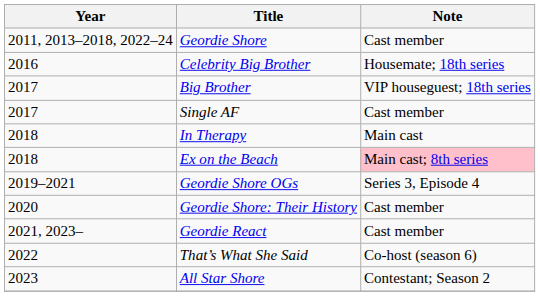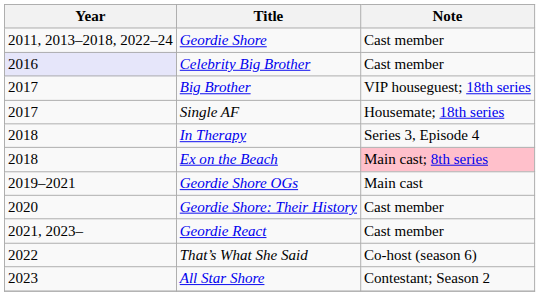Celebrity Big Brother | Year: no background -> lavender background
Celebrity Big Brother | Note: Housemate; 18th series -> Cast member
Single AF | Note: Cast member -> Housemate; 18th series
In Therapy | Note: Main cast -> Series 3, Episode 4
Geordie Shore OGs | Note: Series 3, Episode 4 -> Main cast
